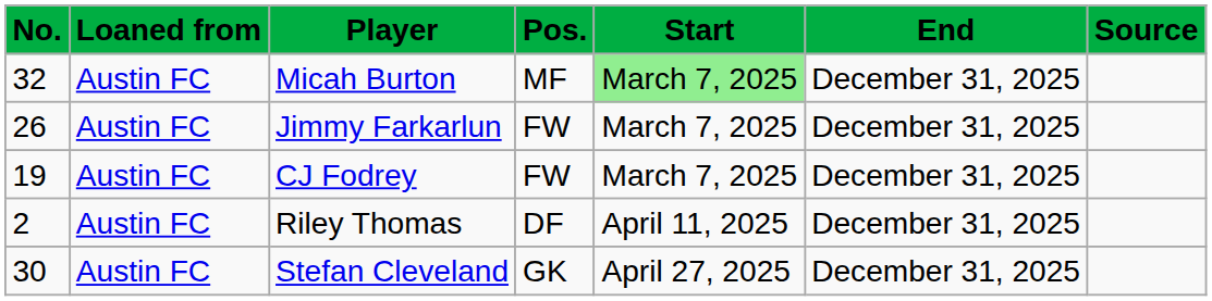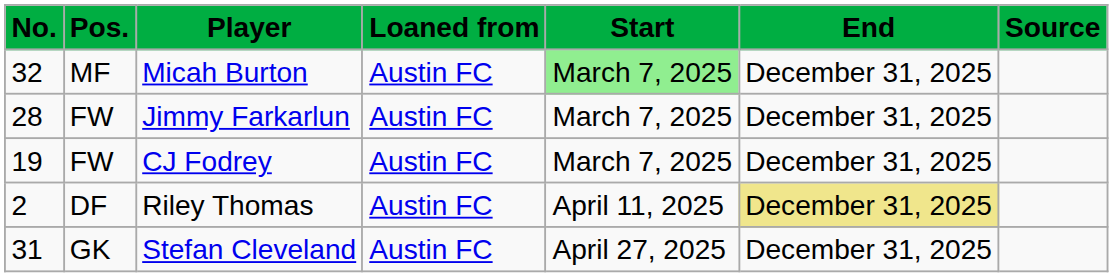columns swapped: Pos. <-> Loaned from
Jimmy Farkarlun | No.: 26 -> 28
Riley Thomas | End: no background -> khaki background
Stefan Cleveland | No.: 30 -> 31
